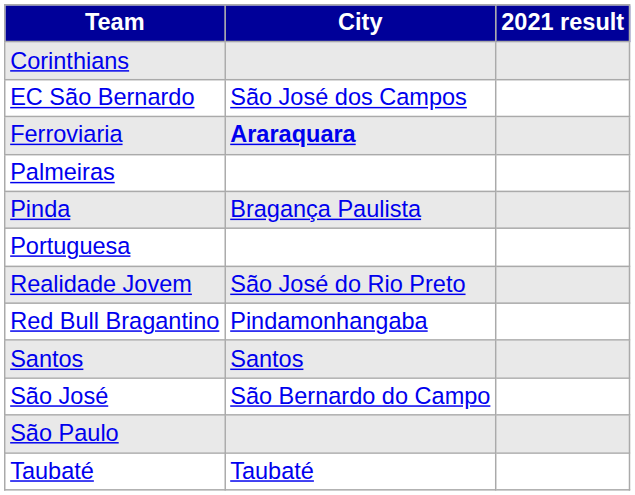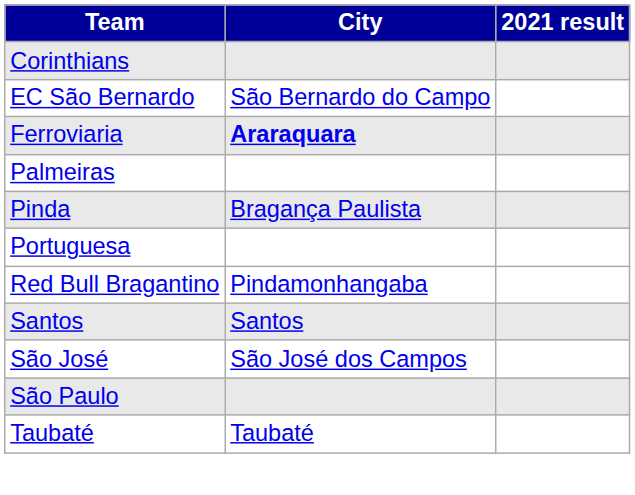EC São Bernardo | City: São José dos Campos -> São Bernardo do Campo
- row: Realidade Jovem | São José do Rio Preto
São José | City: São Bernardo do Campo -> São José dos Campos
